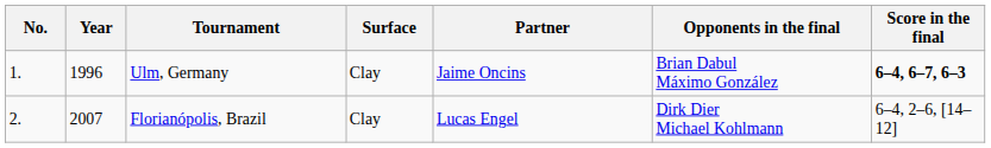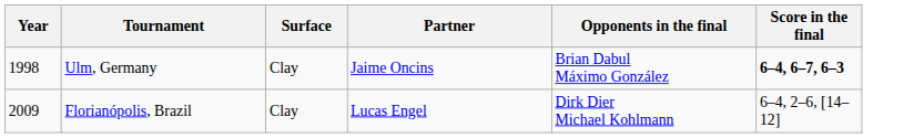- column: No. | 1. | 2.
Ulm, Germany | Year: 1996 -> 1998
Florianópolis, Brazil | Year: 2007 -> 2009
